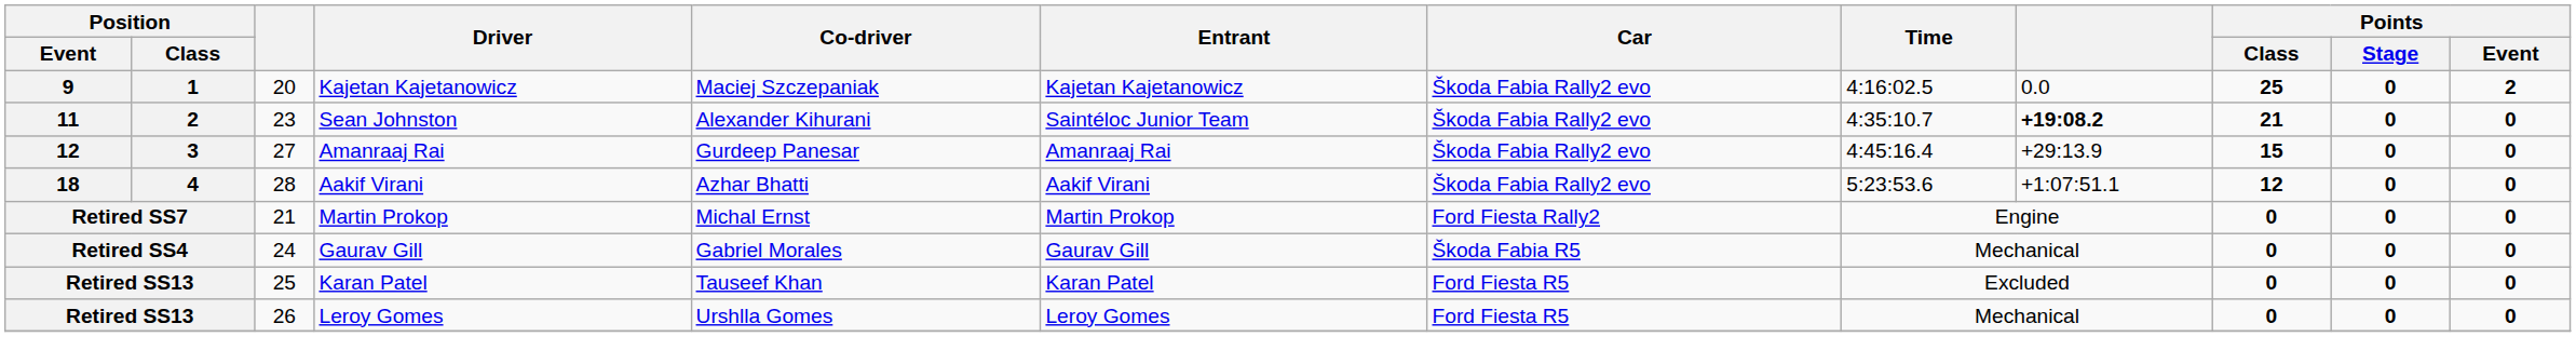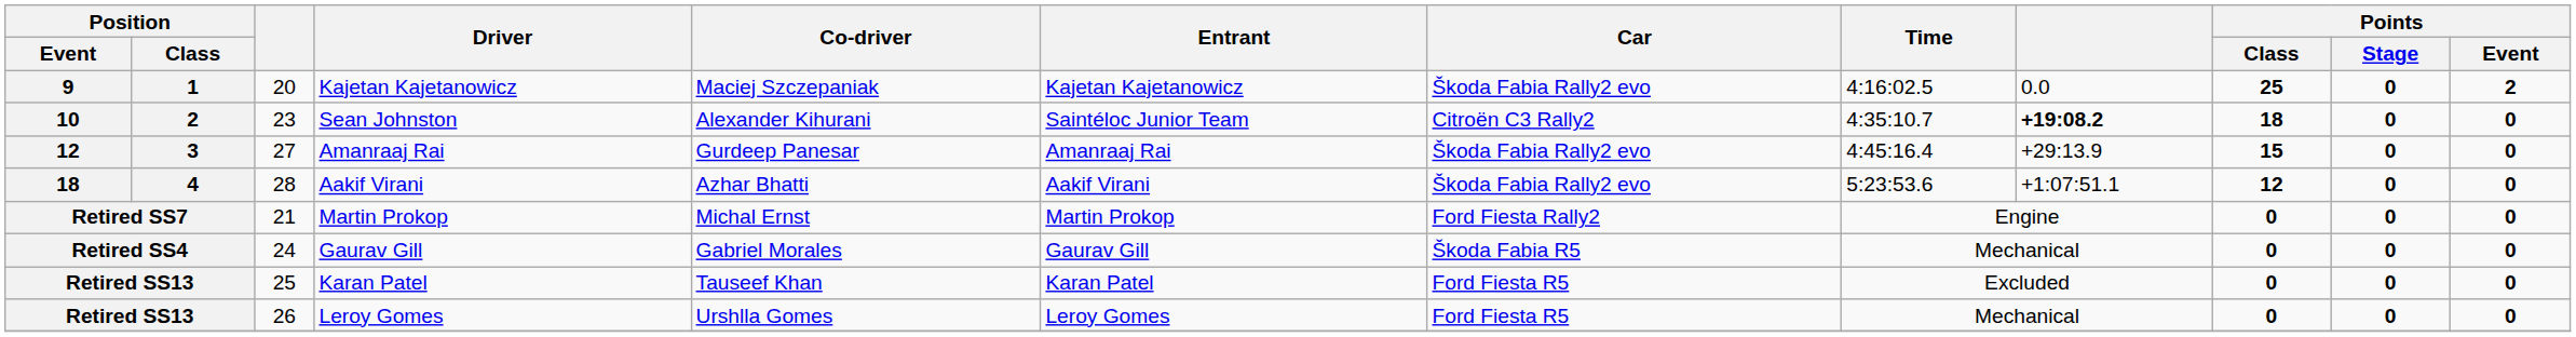Sean Johnston | Position / Event: 11 -> 10
Sean Johnston | Car: Škoda Fabia Rally2 evo -> Citroën C3 Rally2
Sean Johnston | Points / Class: 21 -> 18
